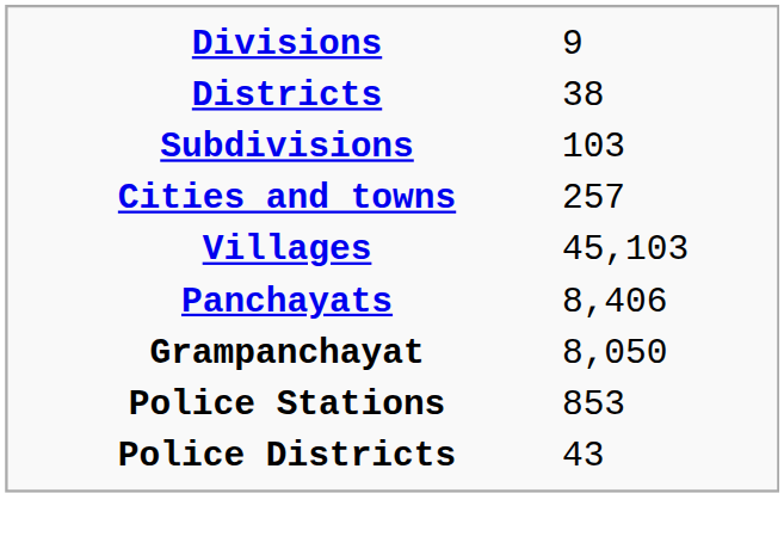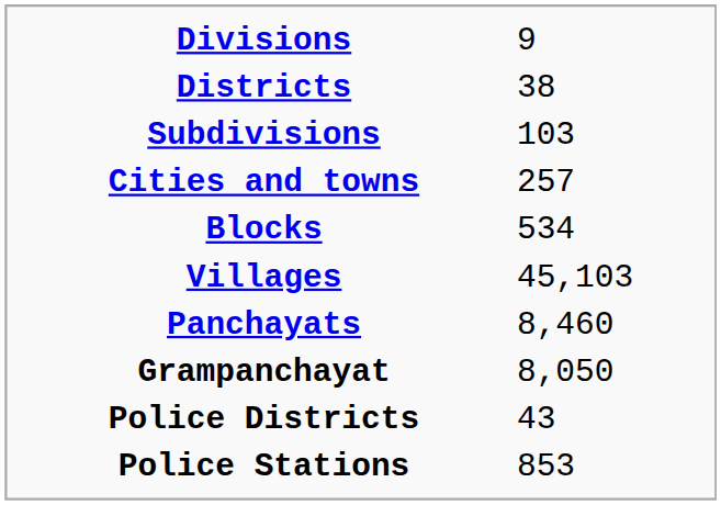+ row: Blocks | 534
Panchayats | column 2: 8,406 -> 8,460
rows swapped: Police Districts <-> Police Stations
